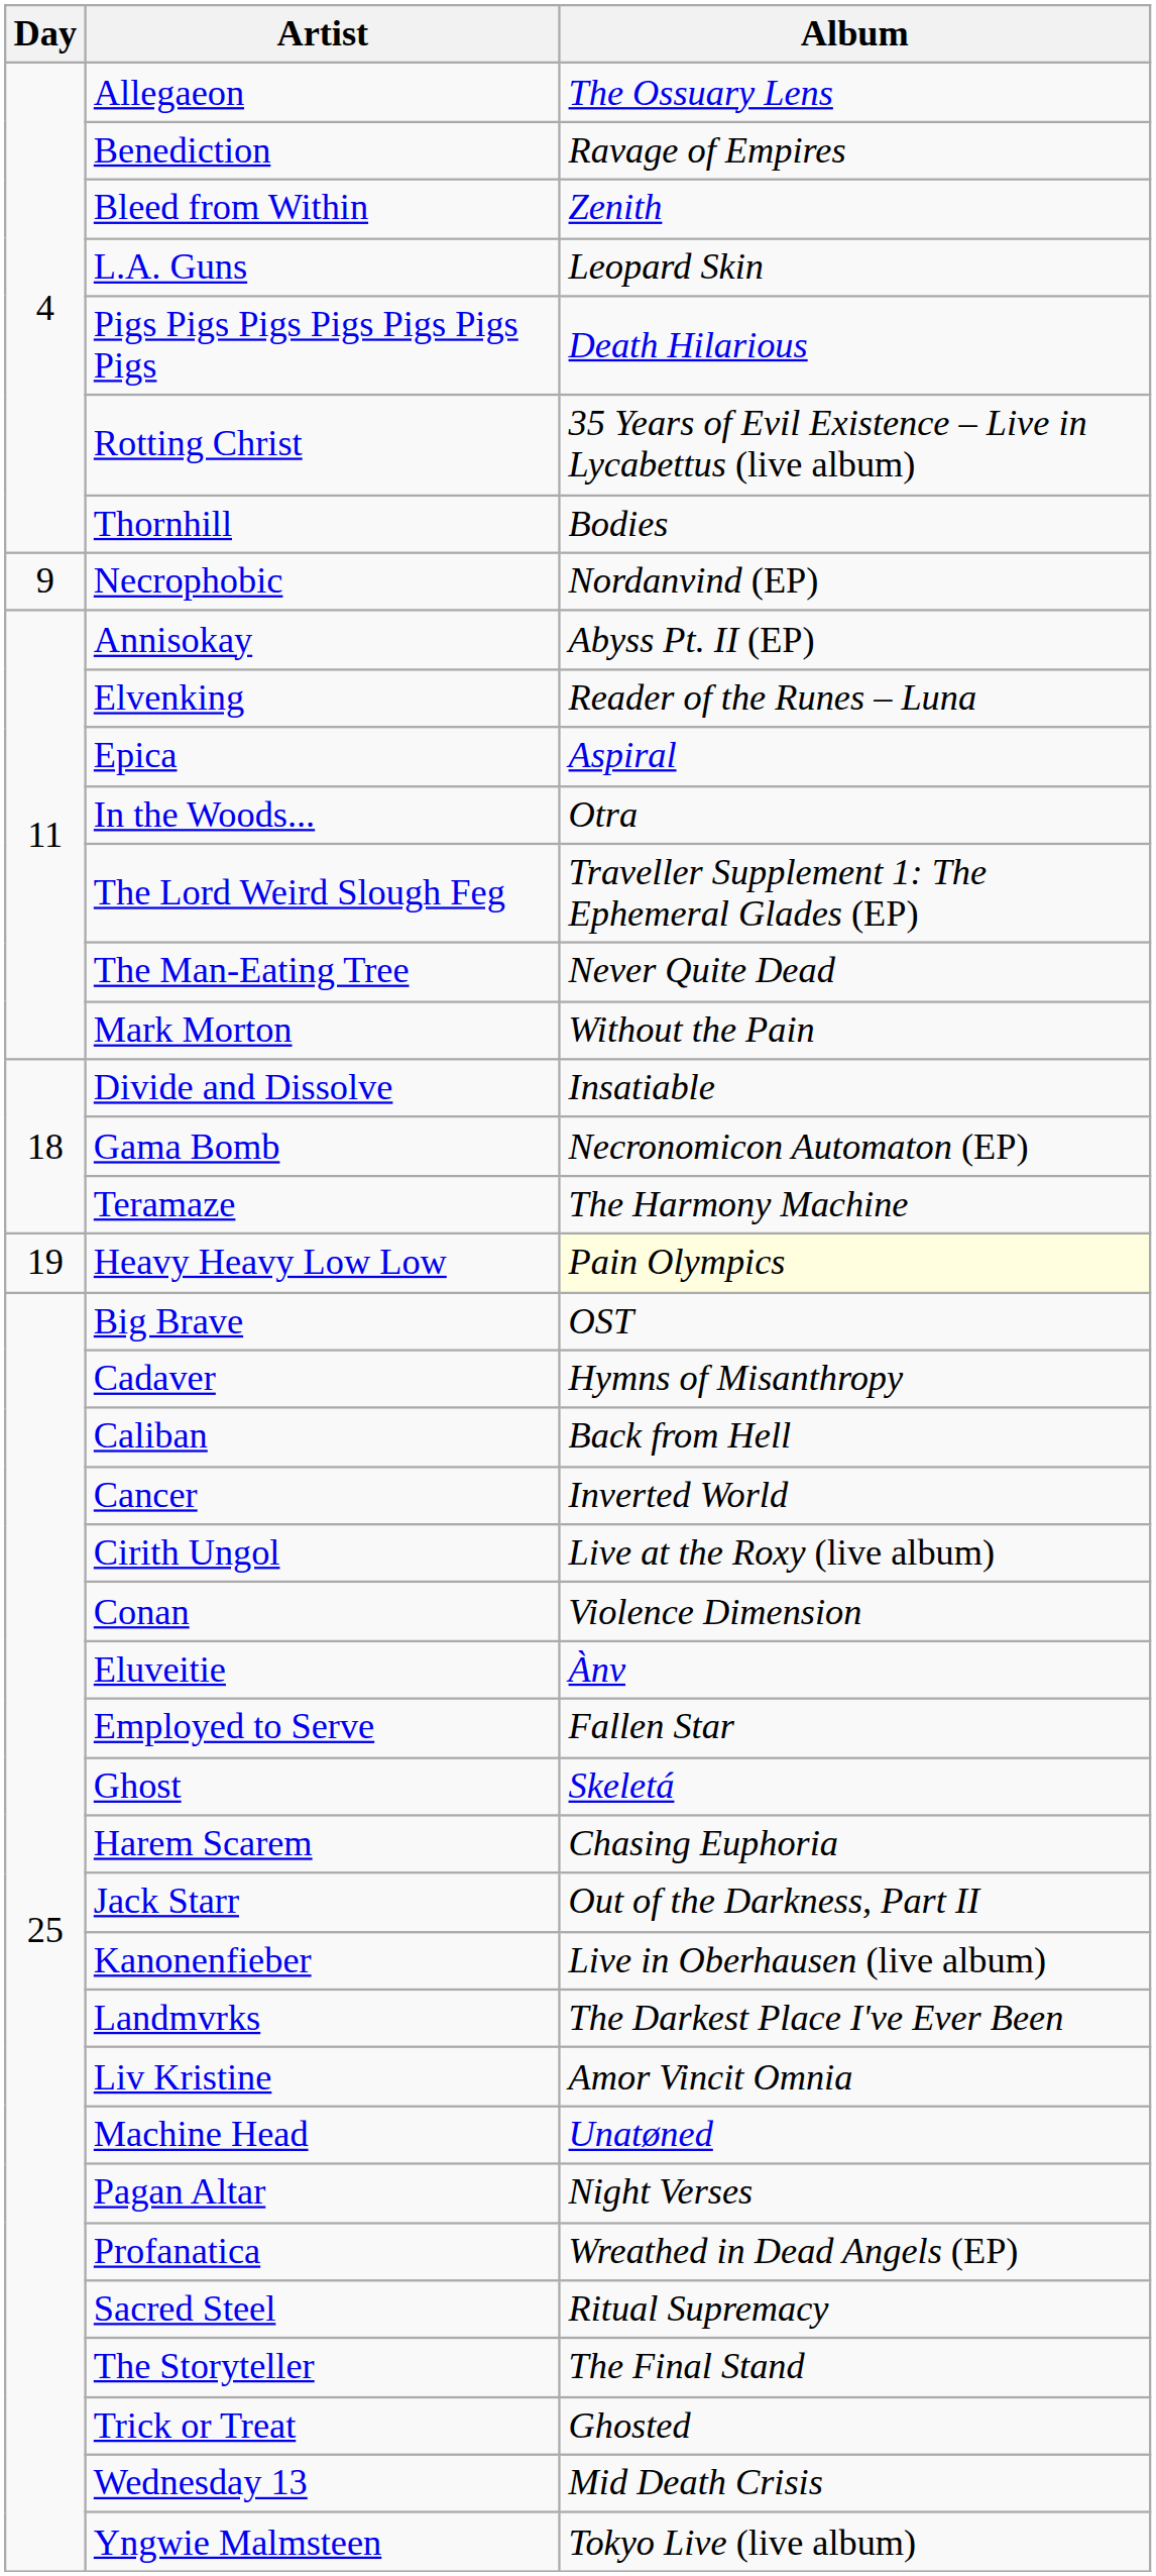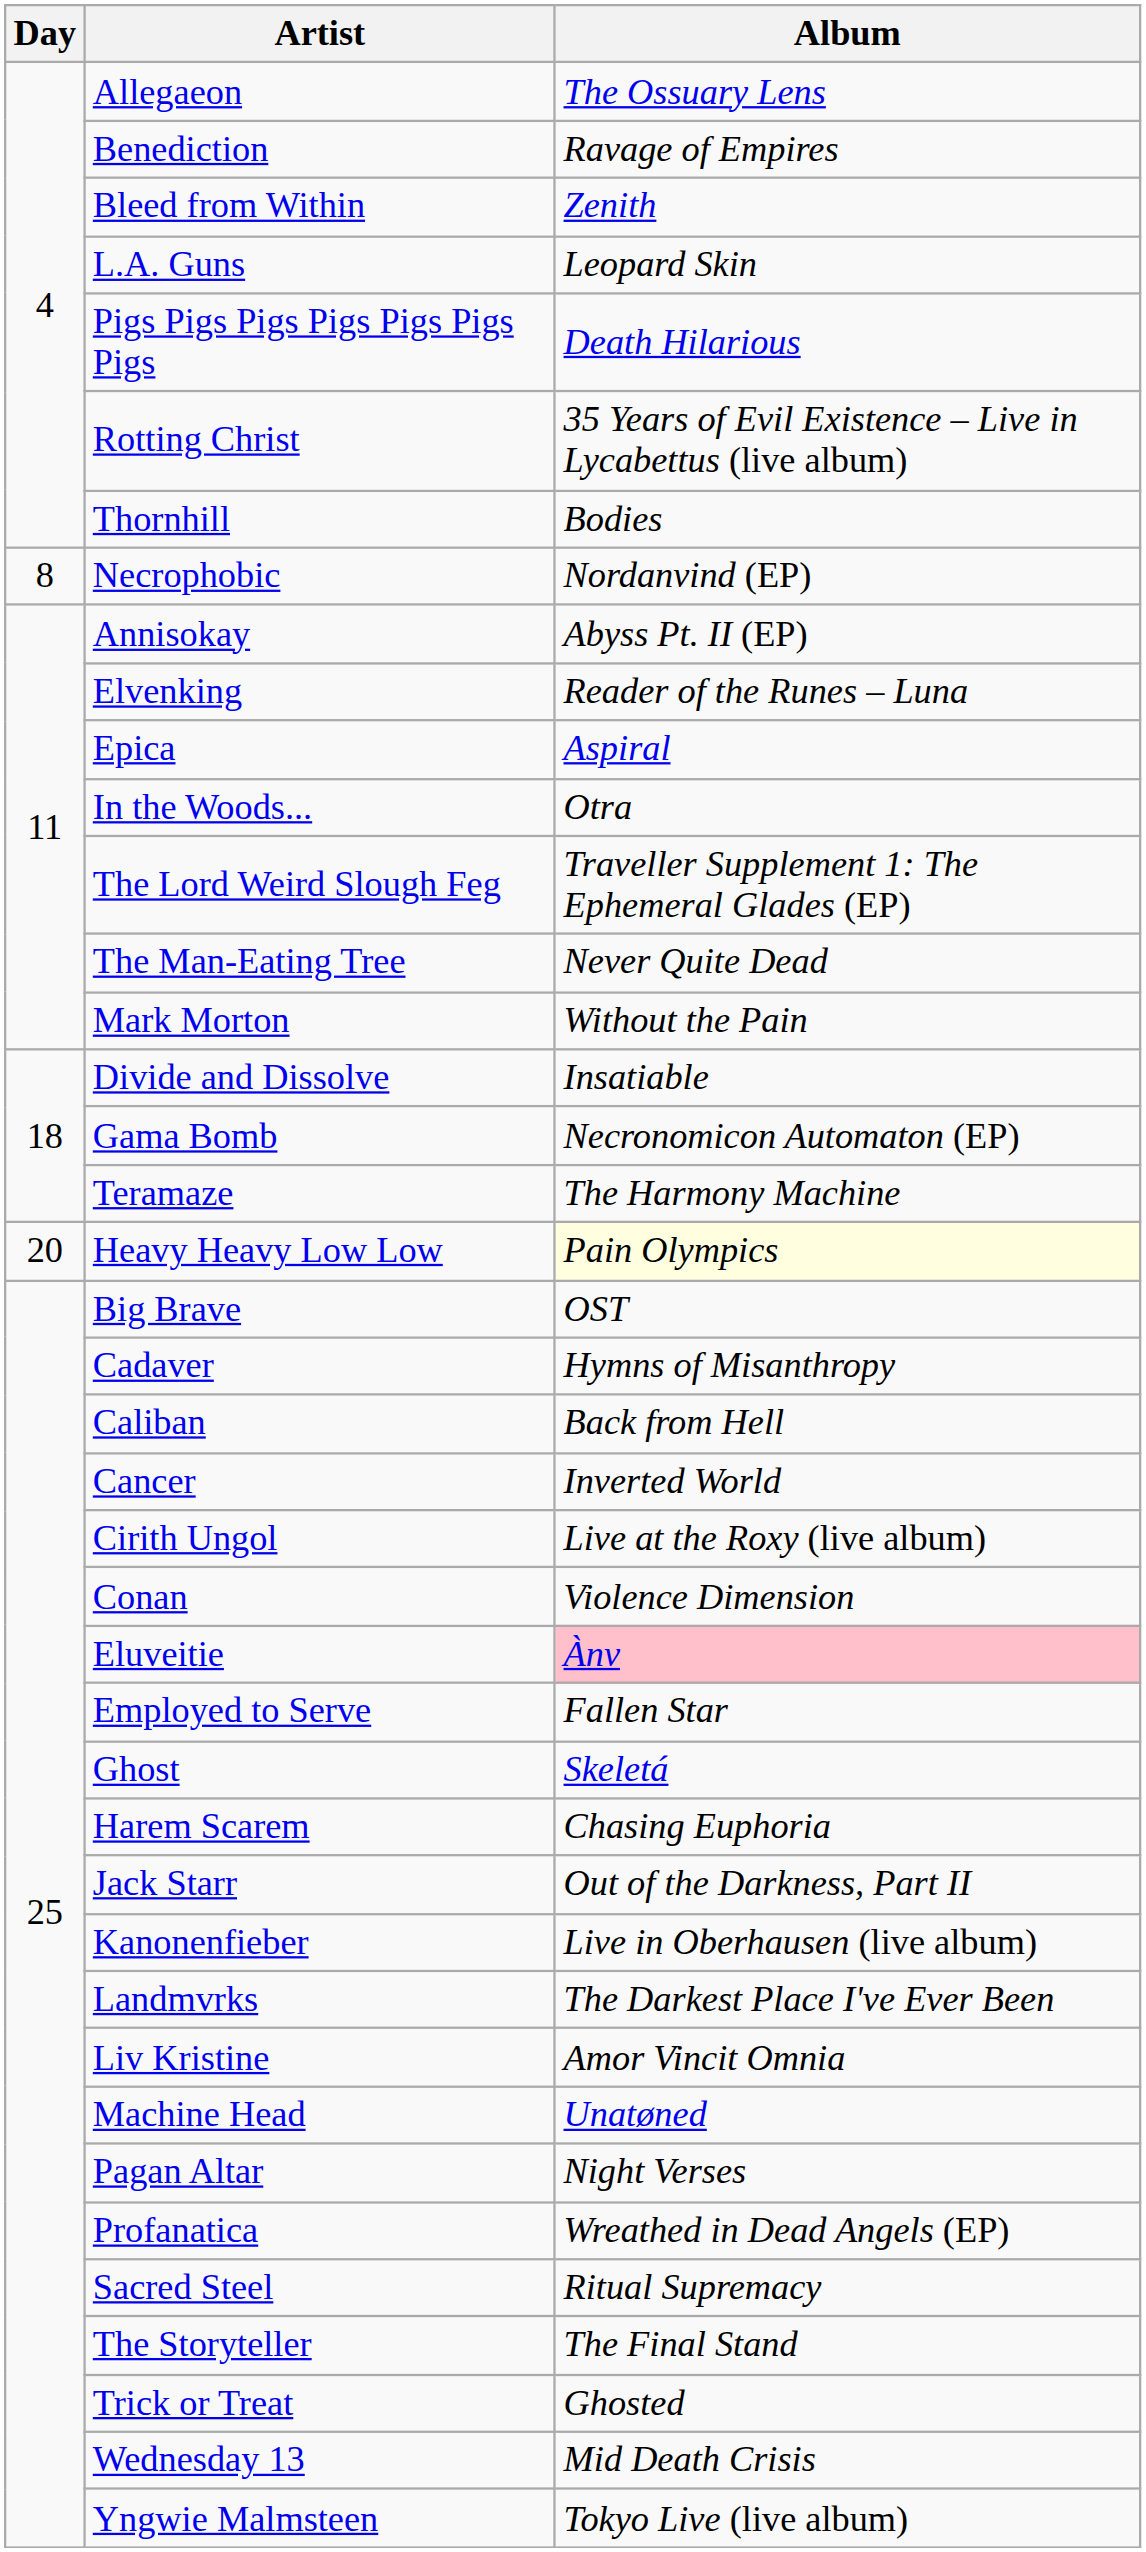Necrophobic | Day: 9 -> 8
Heavy Heavy Low Low | Day: 19 -> 20
Eluveitie | Album: no background -> pink background
